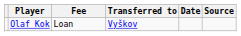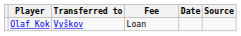columns swapped: Transferred to <-> Fee
